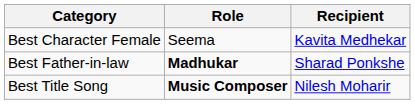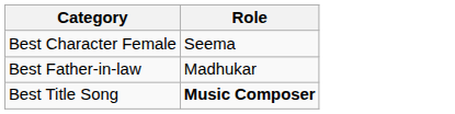- column: Recipient | Kavita Medhekar | Sharad Ponkshe | Nilesh Moharir
Best Father-in-law | Role: bold -> normal
